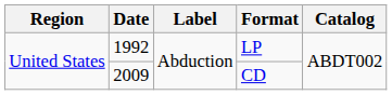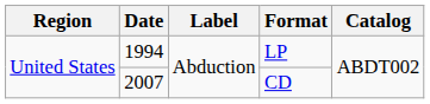LP | Date: 1992 -> 1994
CD | Date: 2009 -> 2007
